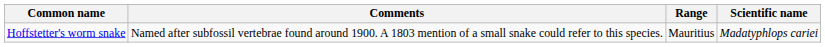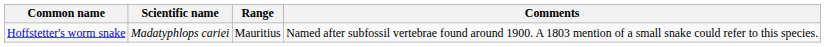columns swapped: Scientific name <-> Comments
